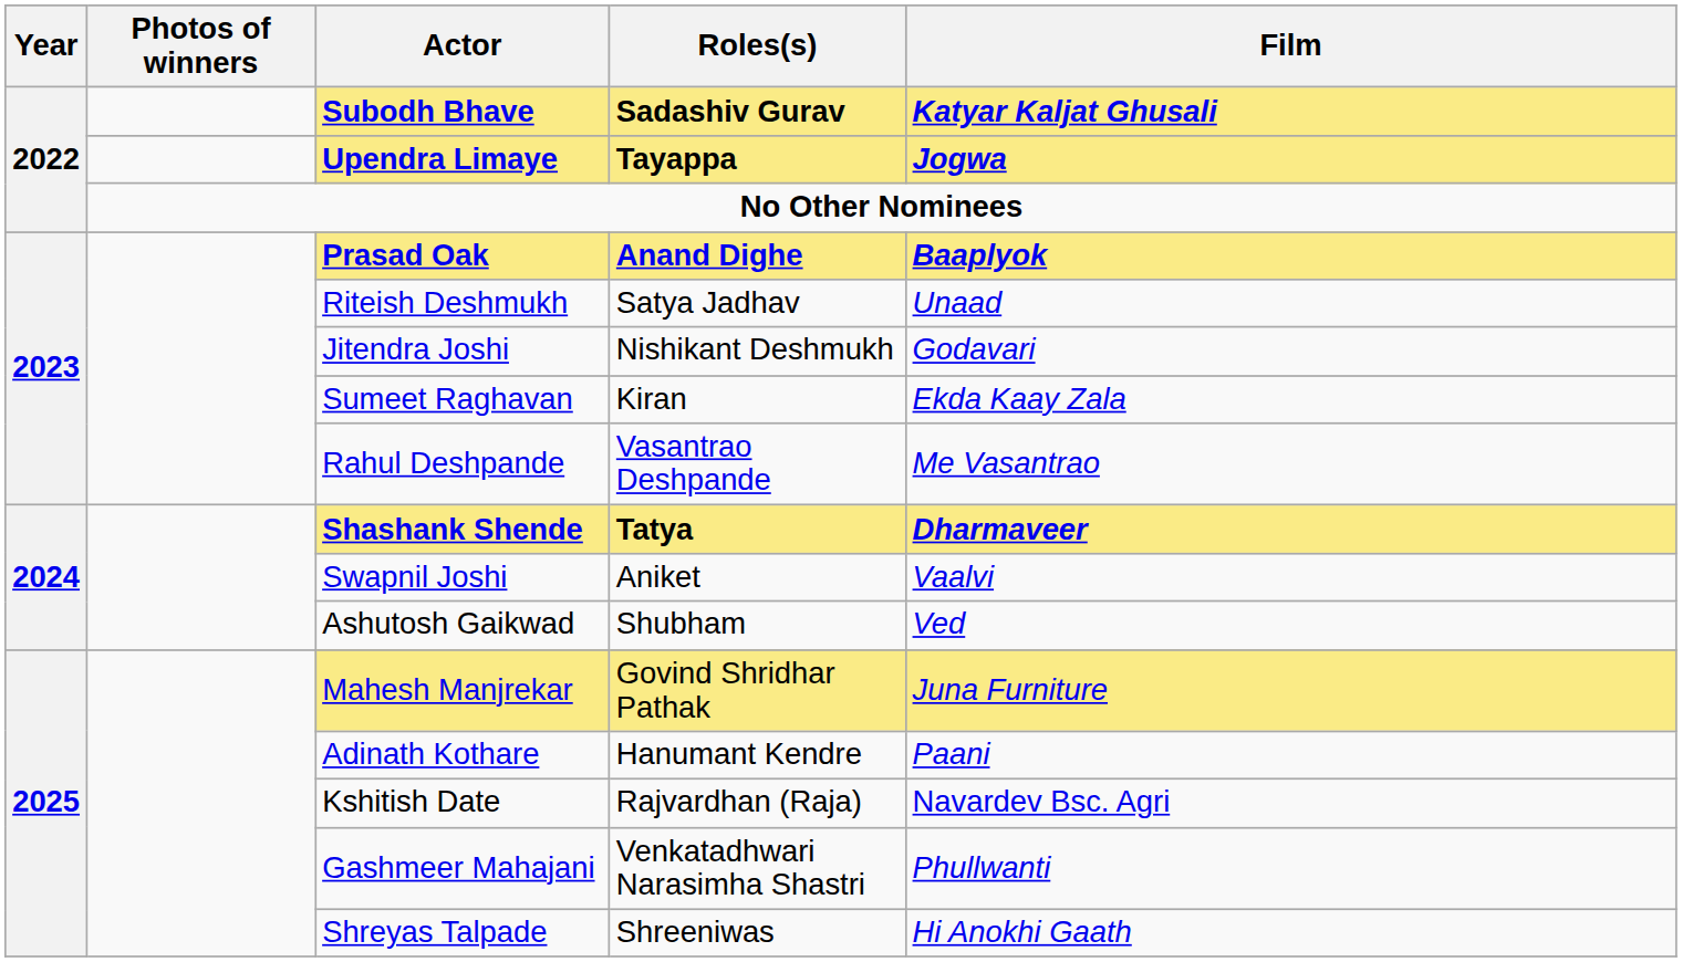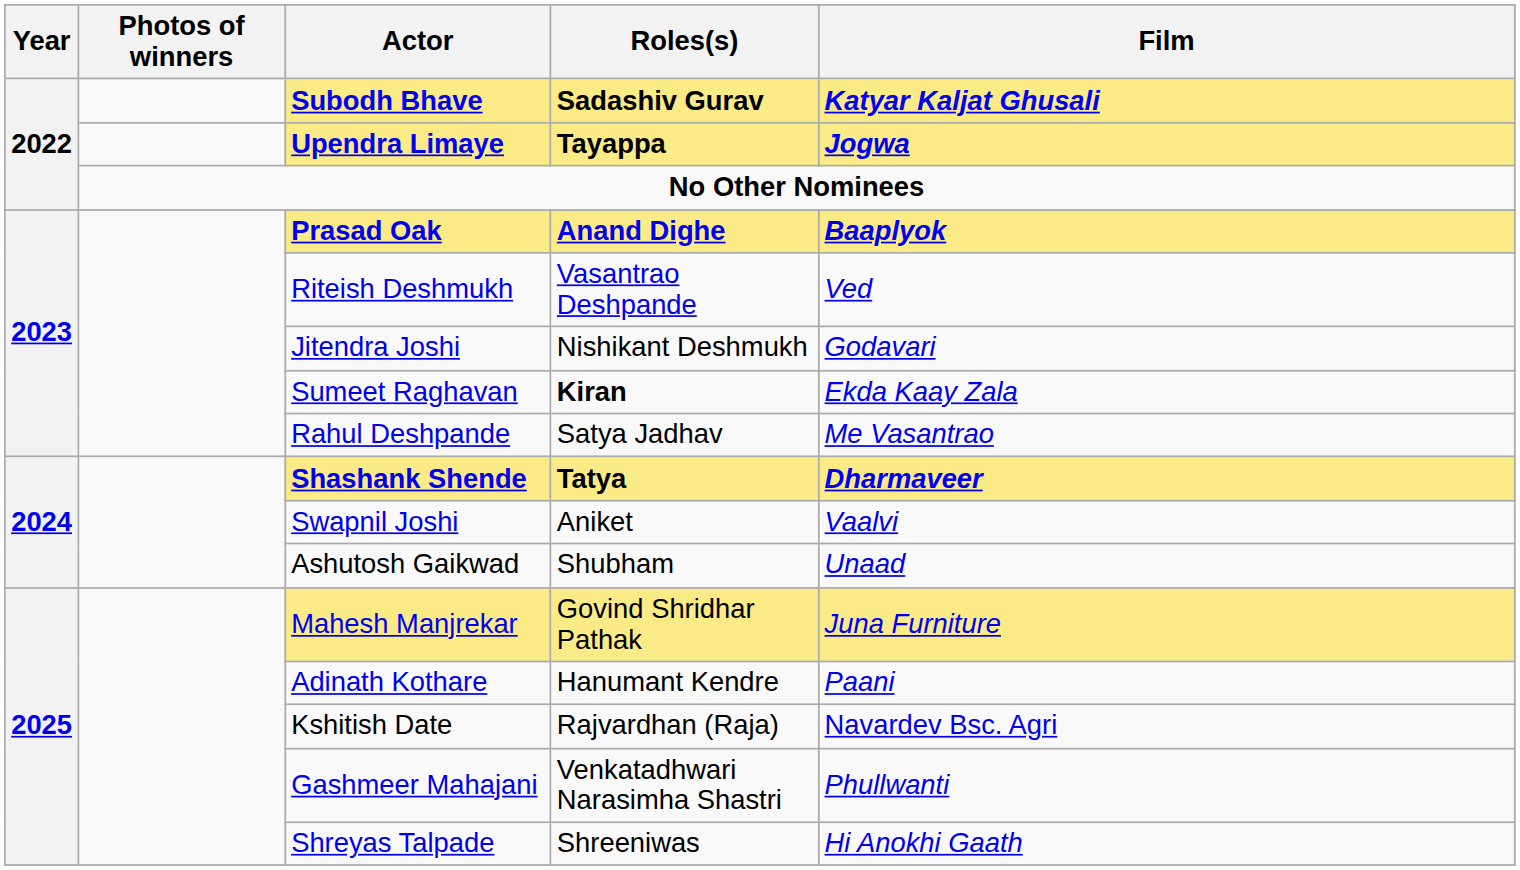Riteish Deshmukh | Roles(s): Satya Jadhav -> Vasantrao Deshpande
Riteish Deshmukh | Film: Unaad -> Ved
Sumeet Raghavan | Roles(s): normal -> bold
Rahul Deshpande | Roles(s): Vasantrao Deshpande -> Satya Jadhav
Ashutosh Gaikwad | Film: Ved -> Unaad
